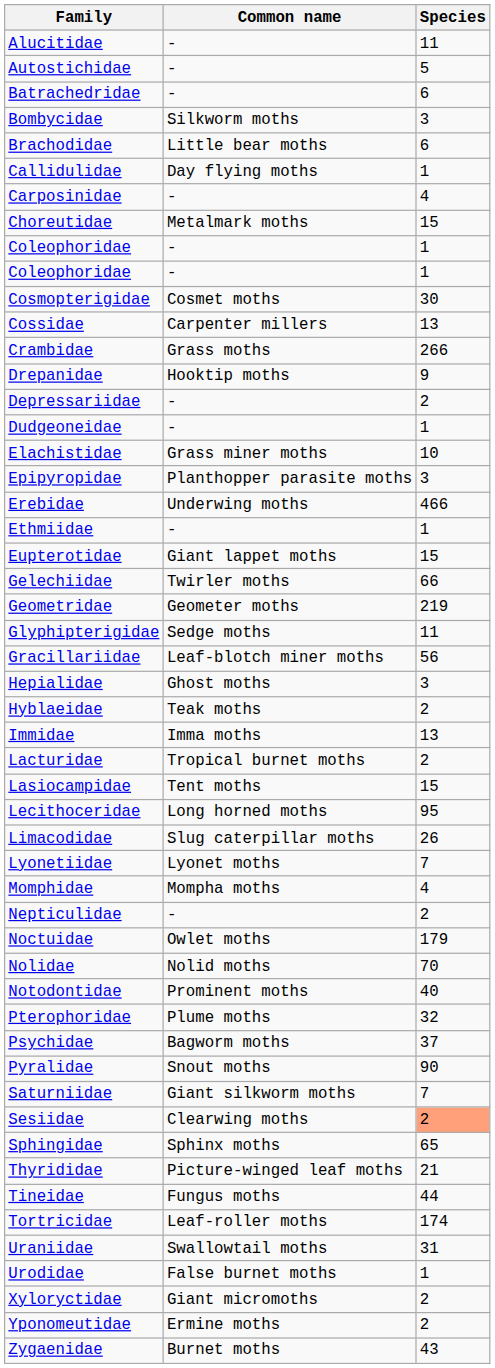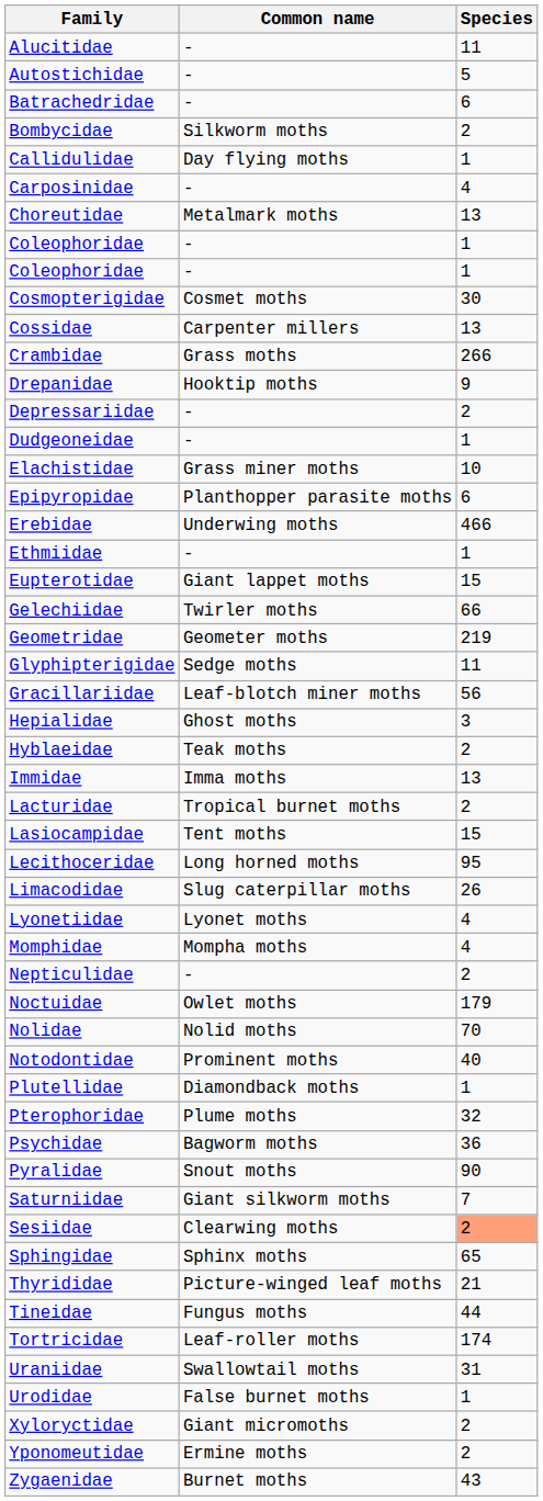Bombycidae | Species: 3 -> 2
- row: Brachodidae | Little bear moths | 6
Choreutidae | Species: 15 -> 13
Epipyropidae | Species: 3 -> 6
Lyonetiidae | Species: 7 -> 4
+ row: Plutellidae | Diamondback moths | 1
Psychidae | Species: 37 -> 36
